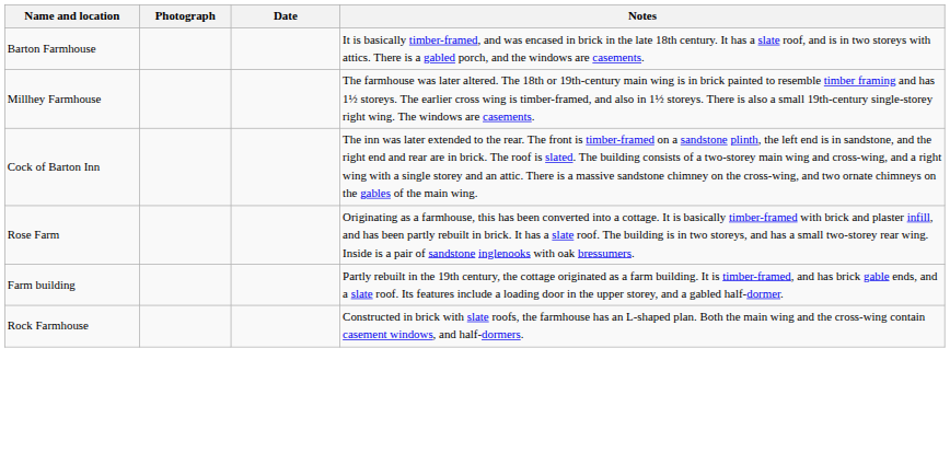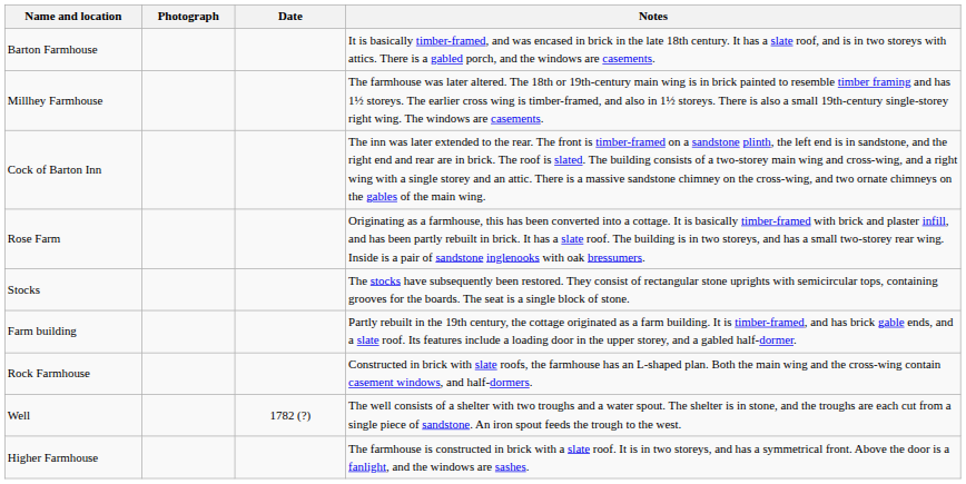+ row: Stocks | The stocks have subsequently been restored. They consist of rectangular stone uprights with semicircular tops, containing grooves for the boards. The seat is a single block of stone.
+ row: Well | 1782 (?) | The well consists of a shelter with two troughs and a water spout. The shelter is in stone, and the troughs are each cut from a single piece of sandstone. An iron spout feeds the trough to the west.
+ row: Higher Farmhouse | The farmhouse is constructed in brick with a slate roof. It is in two storeys, and has a symmetrical front. Above the door is a fanlight, and the windows are sashes.
